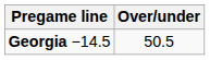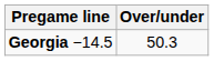Georgia −14.5 | Over/under: 50.5 -> 50.3
